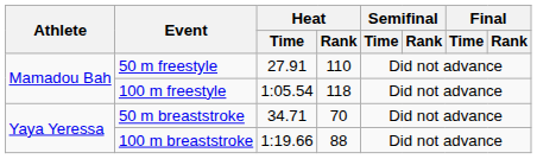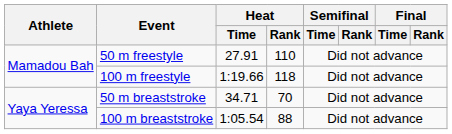100 m freestyle | Heat / Time: 1:05.54 -> 1:19.66
100 m breaststroke | Heat / Time: 1:19.66 -> 1:05.54
